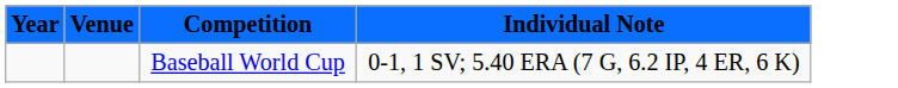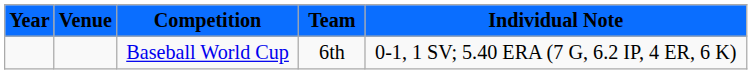+ column: Team | 6th
